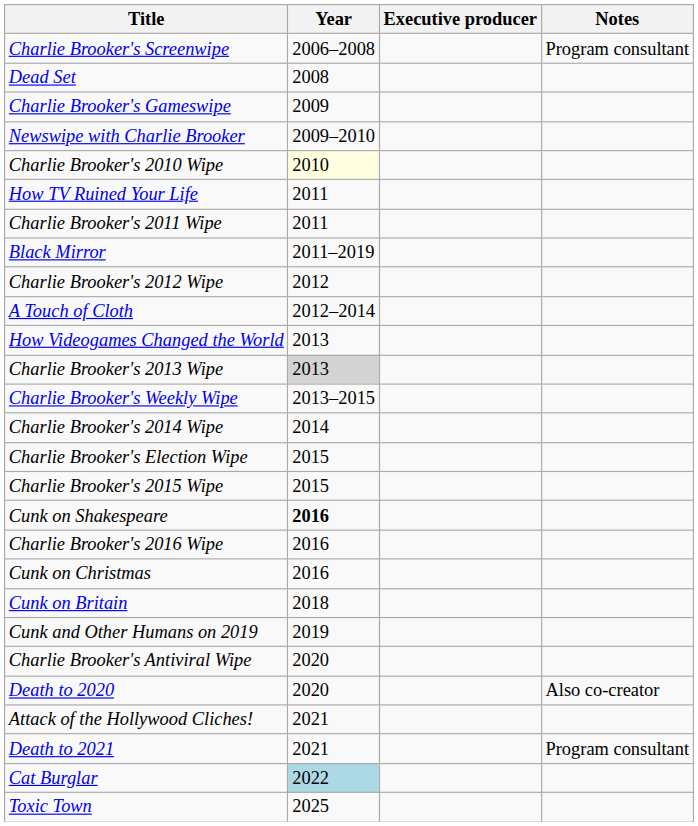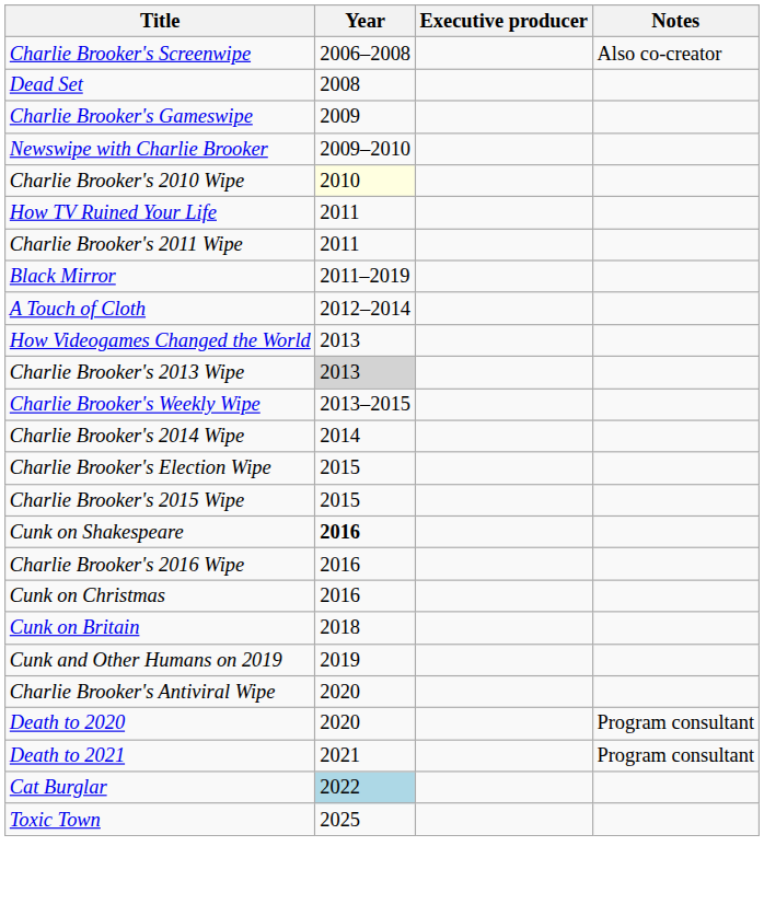Charlie Brooker's Screenwipe | Notes: Program consultant -> Also co-creator
- row: Charlie Brooker's 2012 Wipe | 2012
Death to 2020 | Notes: Also co-creator -> Program consultant
- row: Attack of the Hollywood Cliches! | 2021
